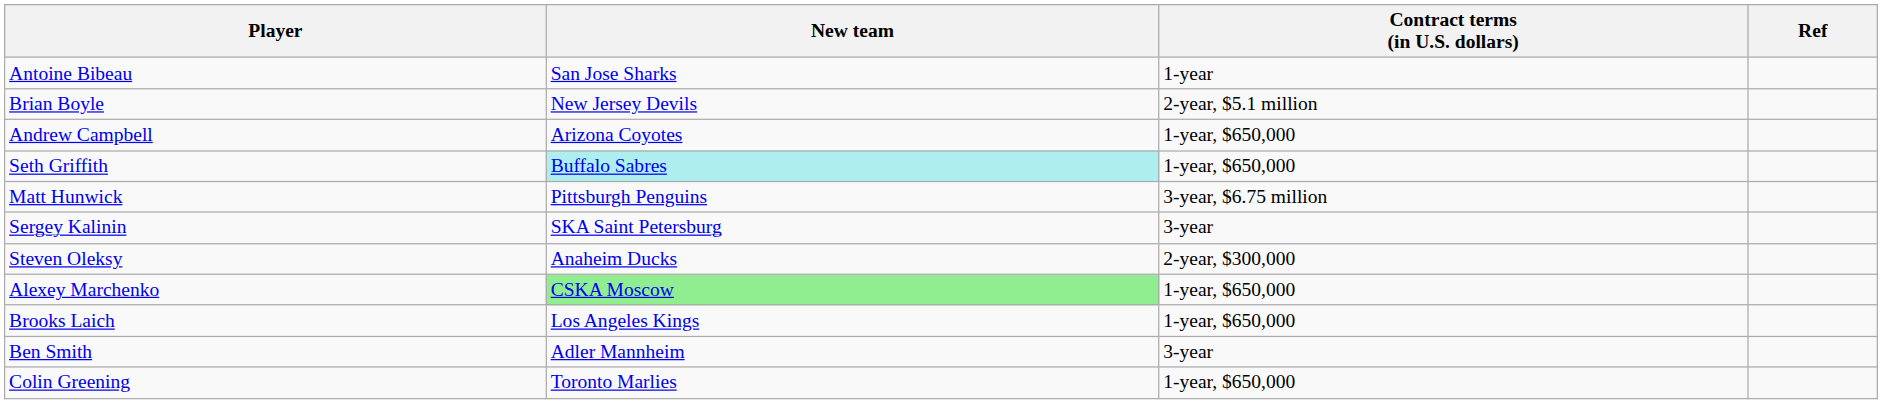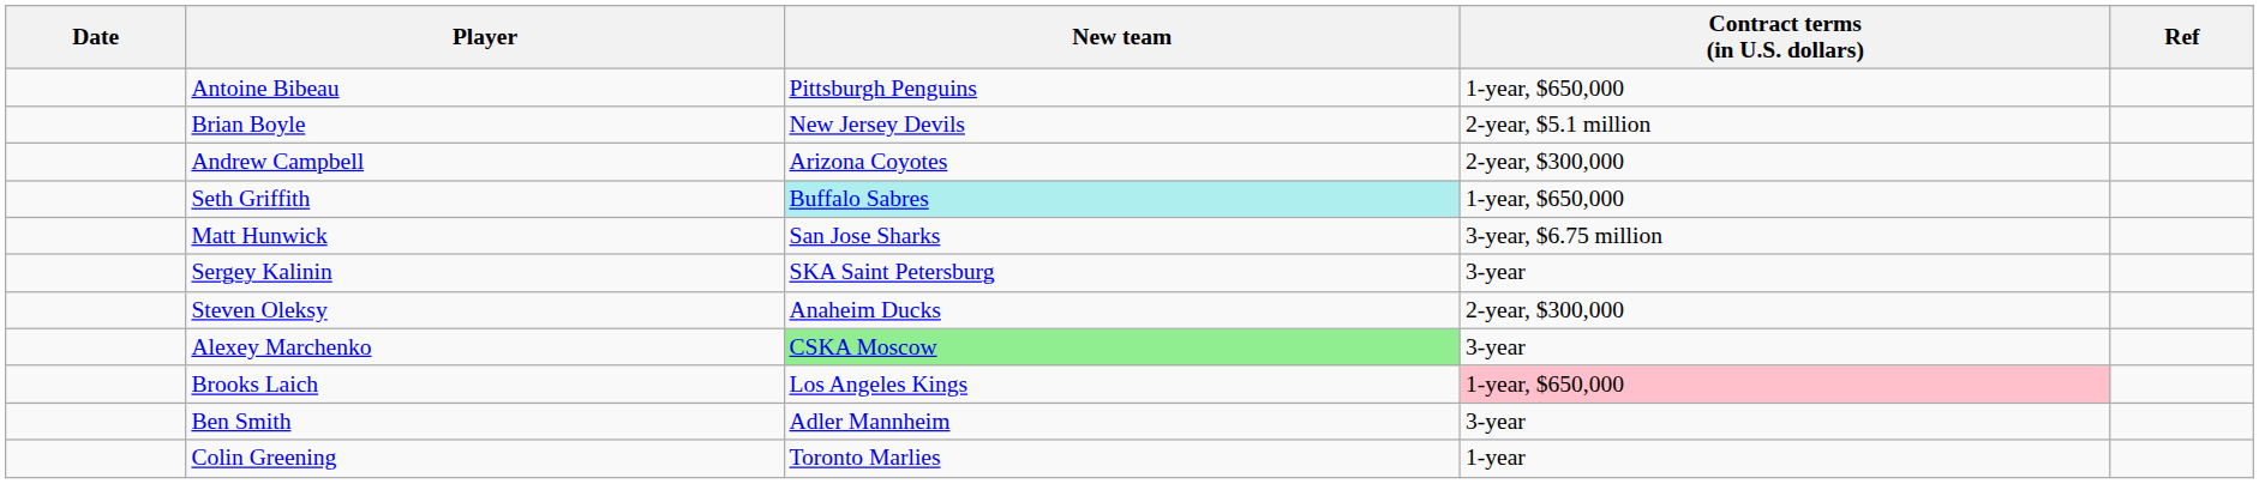+ column: Date
Antoine Bibeau | New team: San Jose Sharks -> Pittsburgh Penguins
Antoine Bibeau | Contract terms (in U.S. dollars): 1-year -> 1-year, $650,000
Andrew Campbell | Contract terms (in U.S. dollars): 1-year, $650,000 -> 2-year, $300,000
Matt Hunwick | New team: Pittsburgh Penguins -> San Jose Sharks
Alexey Marchenko | Contract terms (in U.S. dollars): 1-year, $650,000 -> 3-year
Brooks Laich | Contract terms (in U.S. dollars): no background -> pink background
Colin Greening | Contract terms (in U.S. dollars): 1-year, $650,000 -> 1-year
